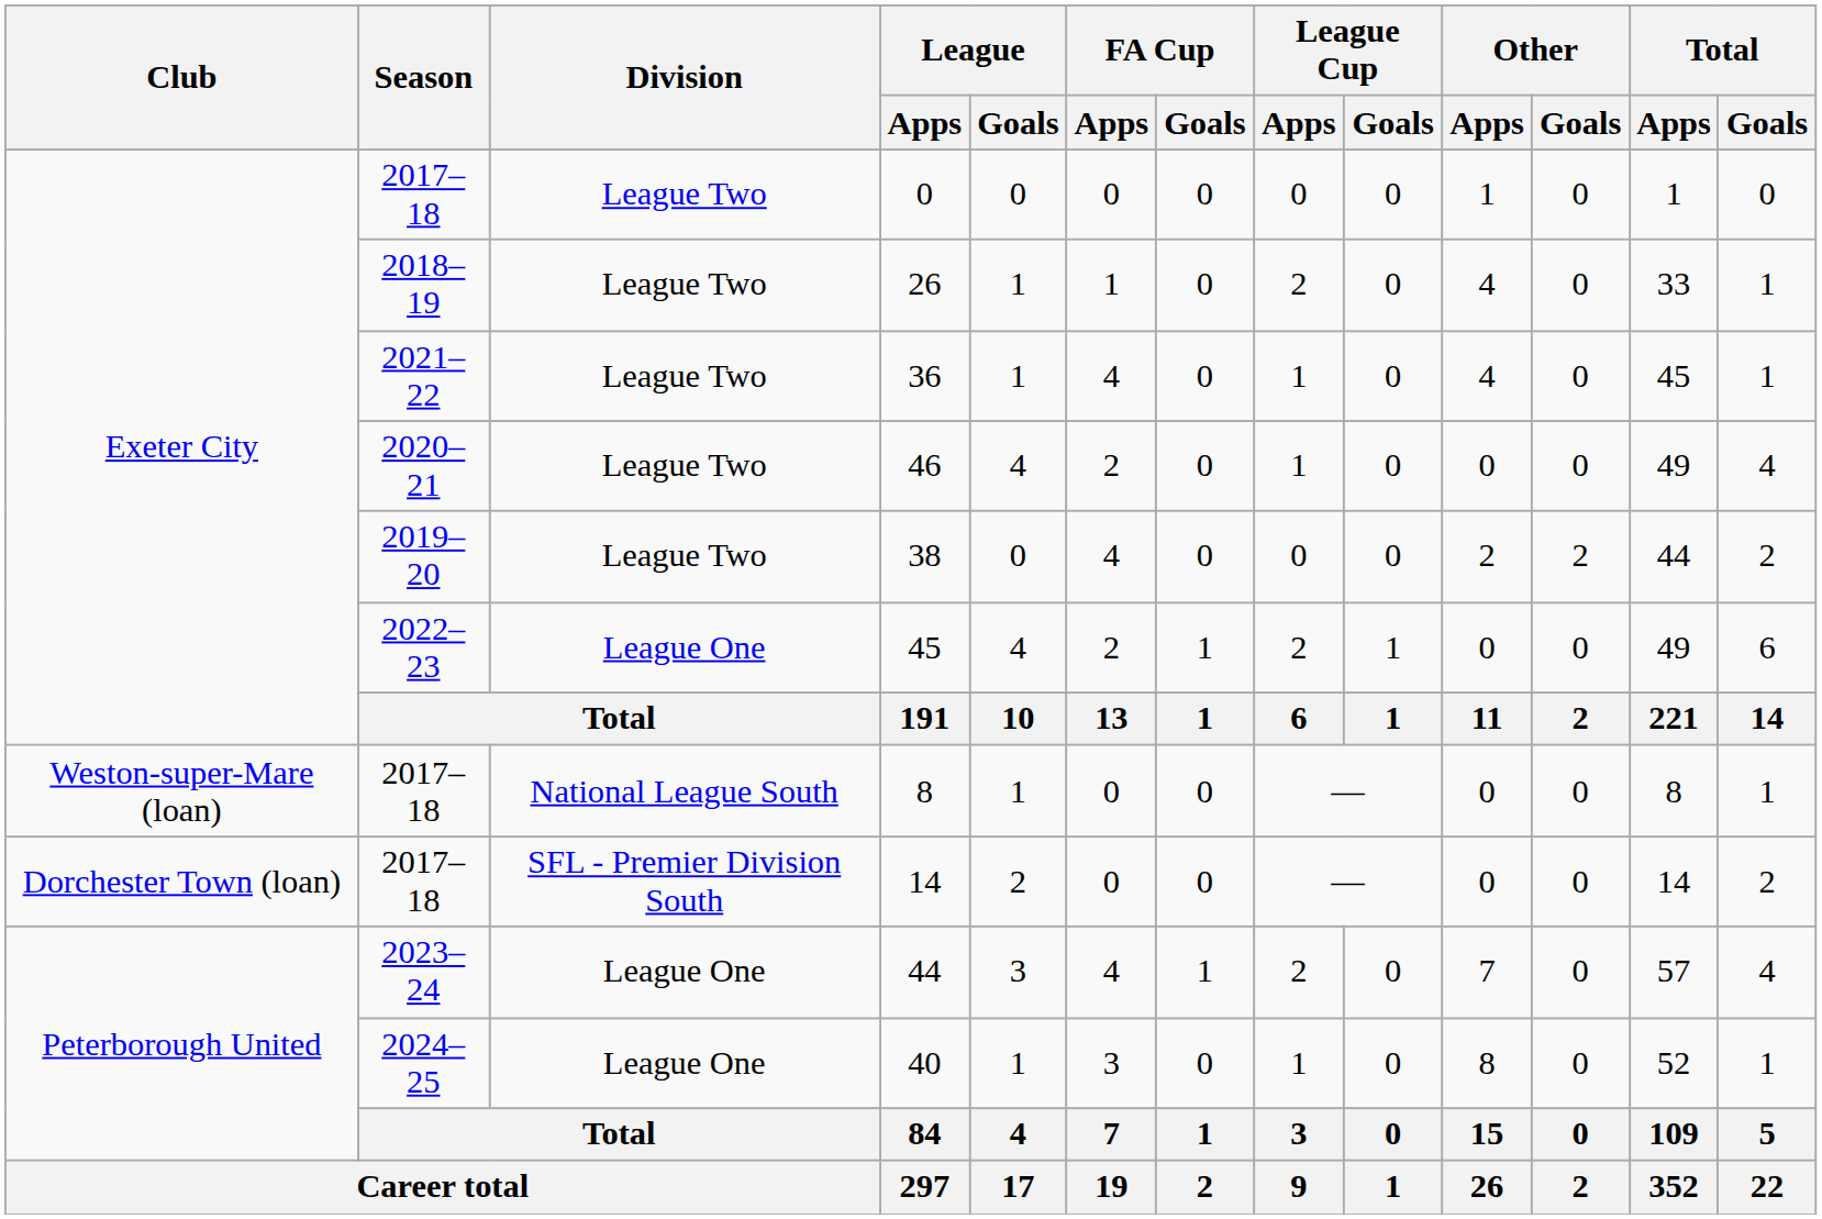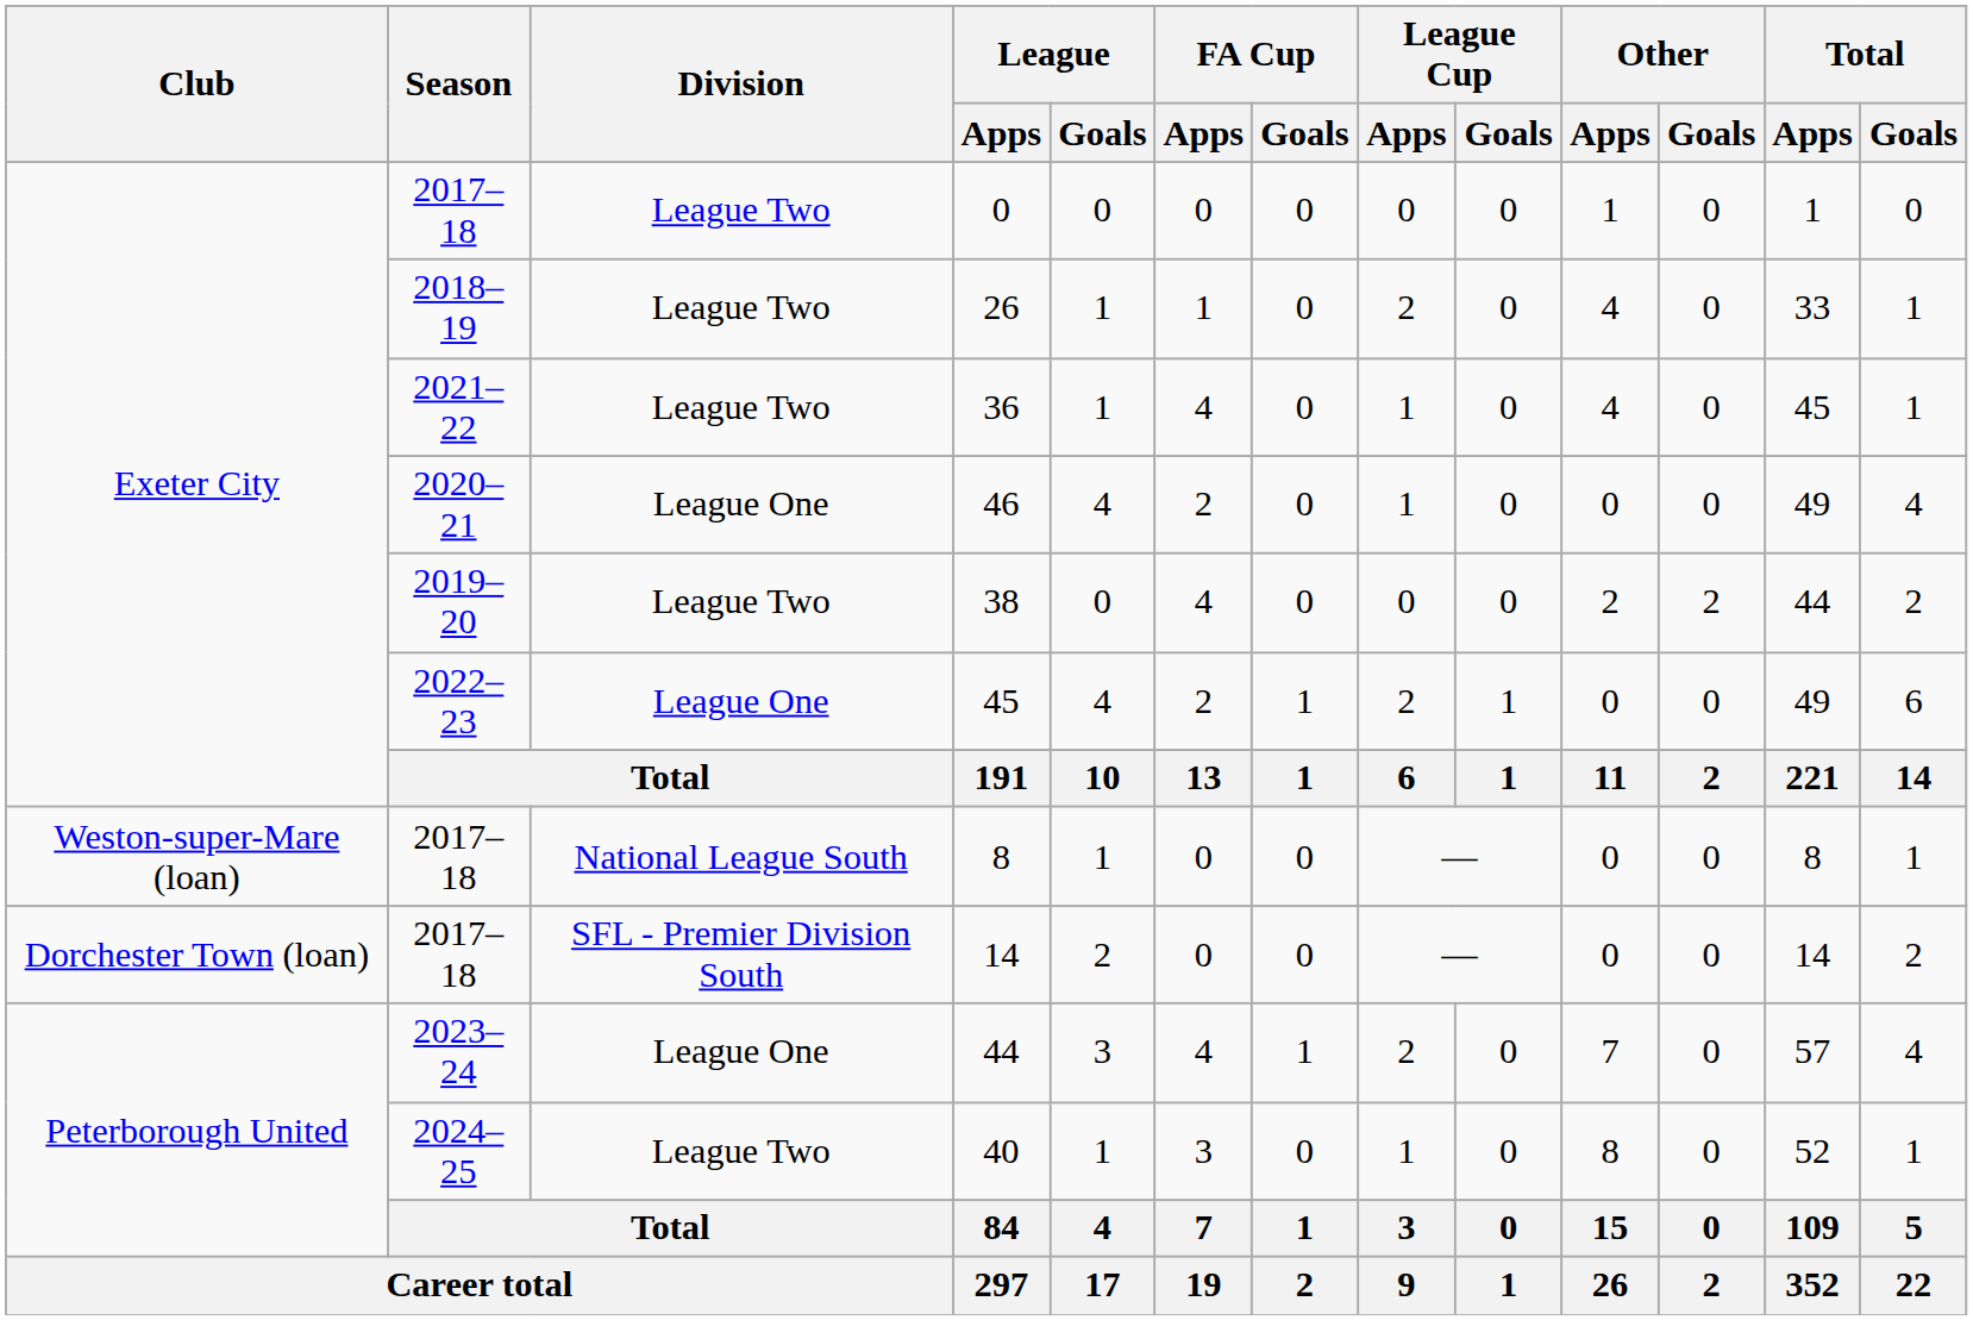46 | Division: League Two -> League One
40 | Division: League One -> League Two
